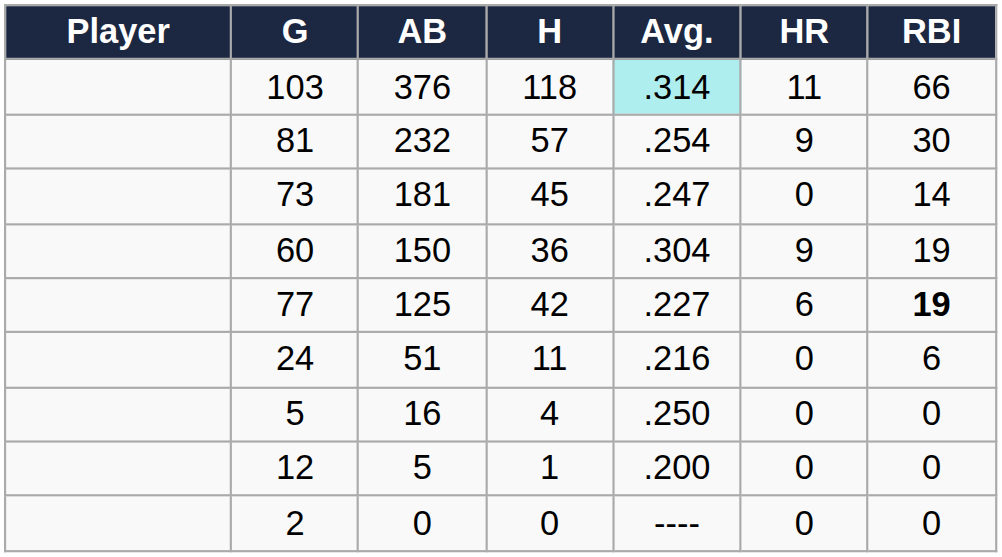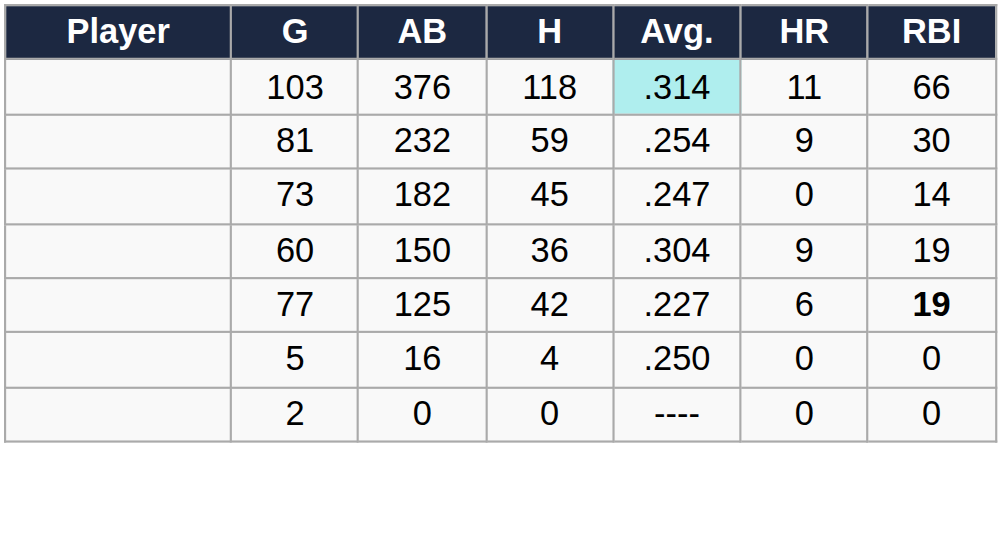81 | H: 57 -> 59
73 | AB: 181 -> 182
- row: 24 | 51 | 11 | .216 | 0 | 6
- row: 12 | 5 | 1 | .200 | 0 | 0
